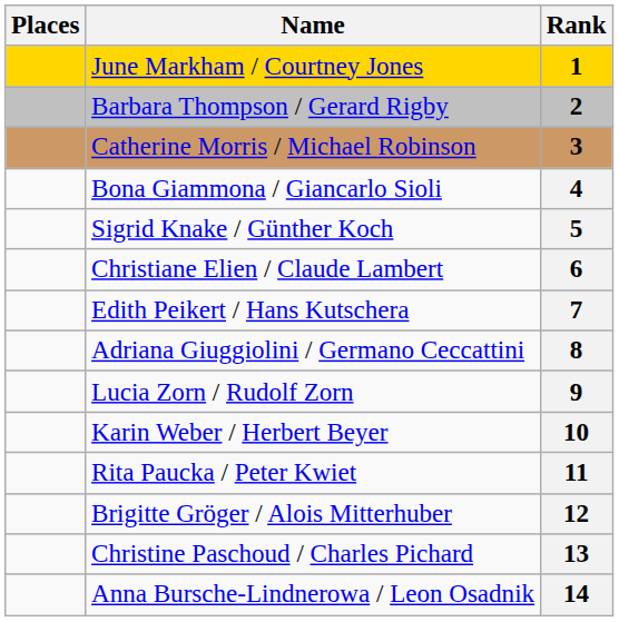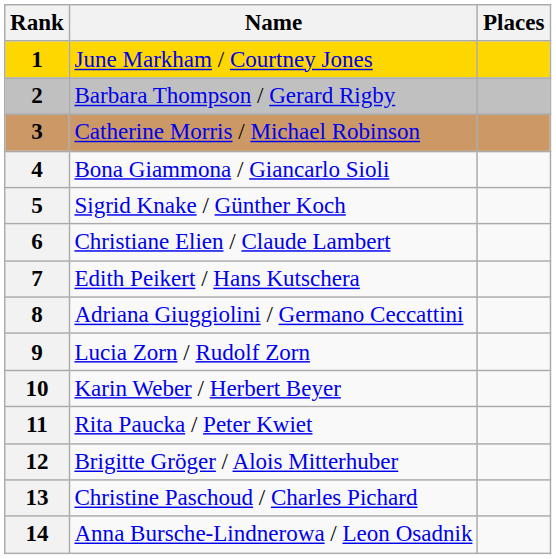columns swapped: Rank <-> Places
